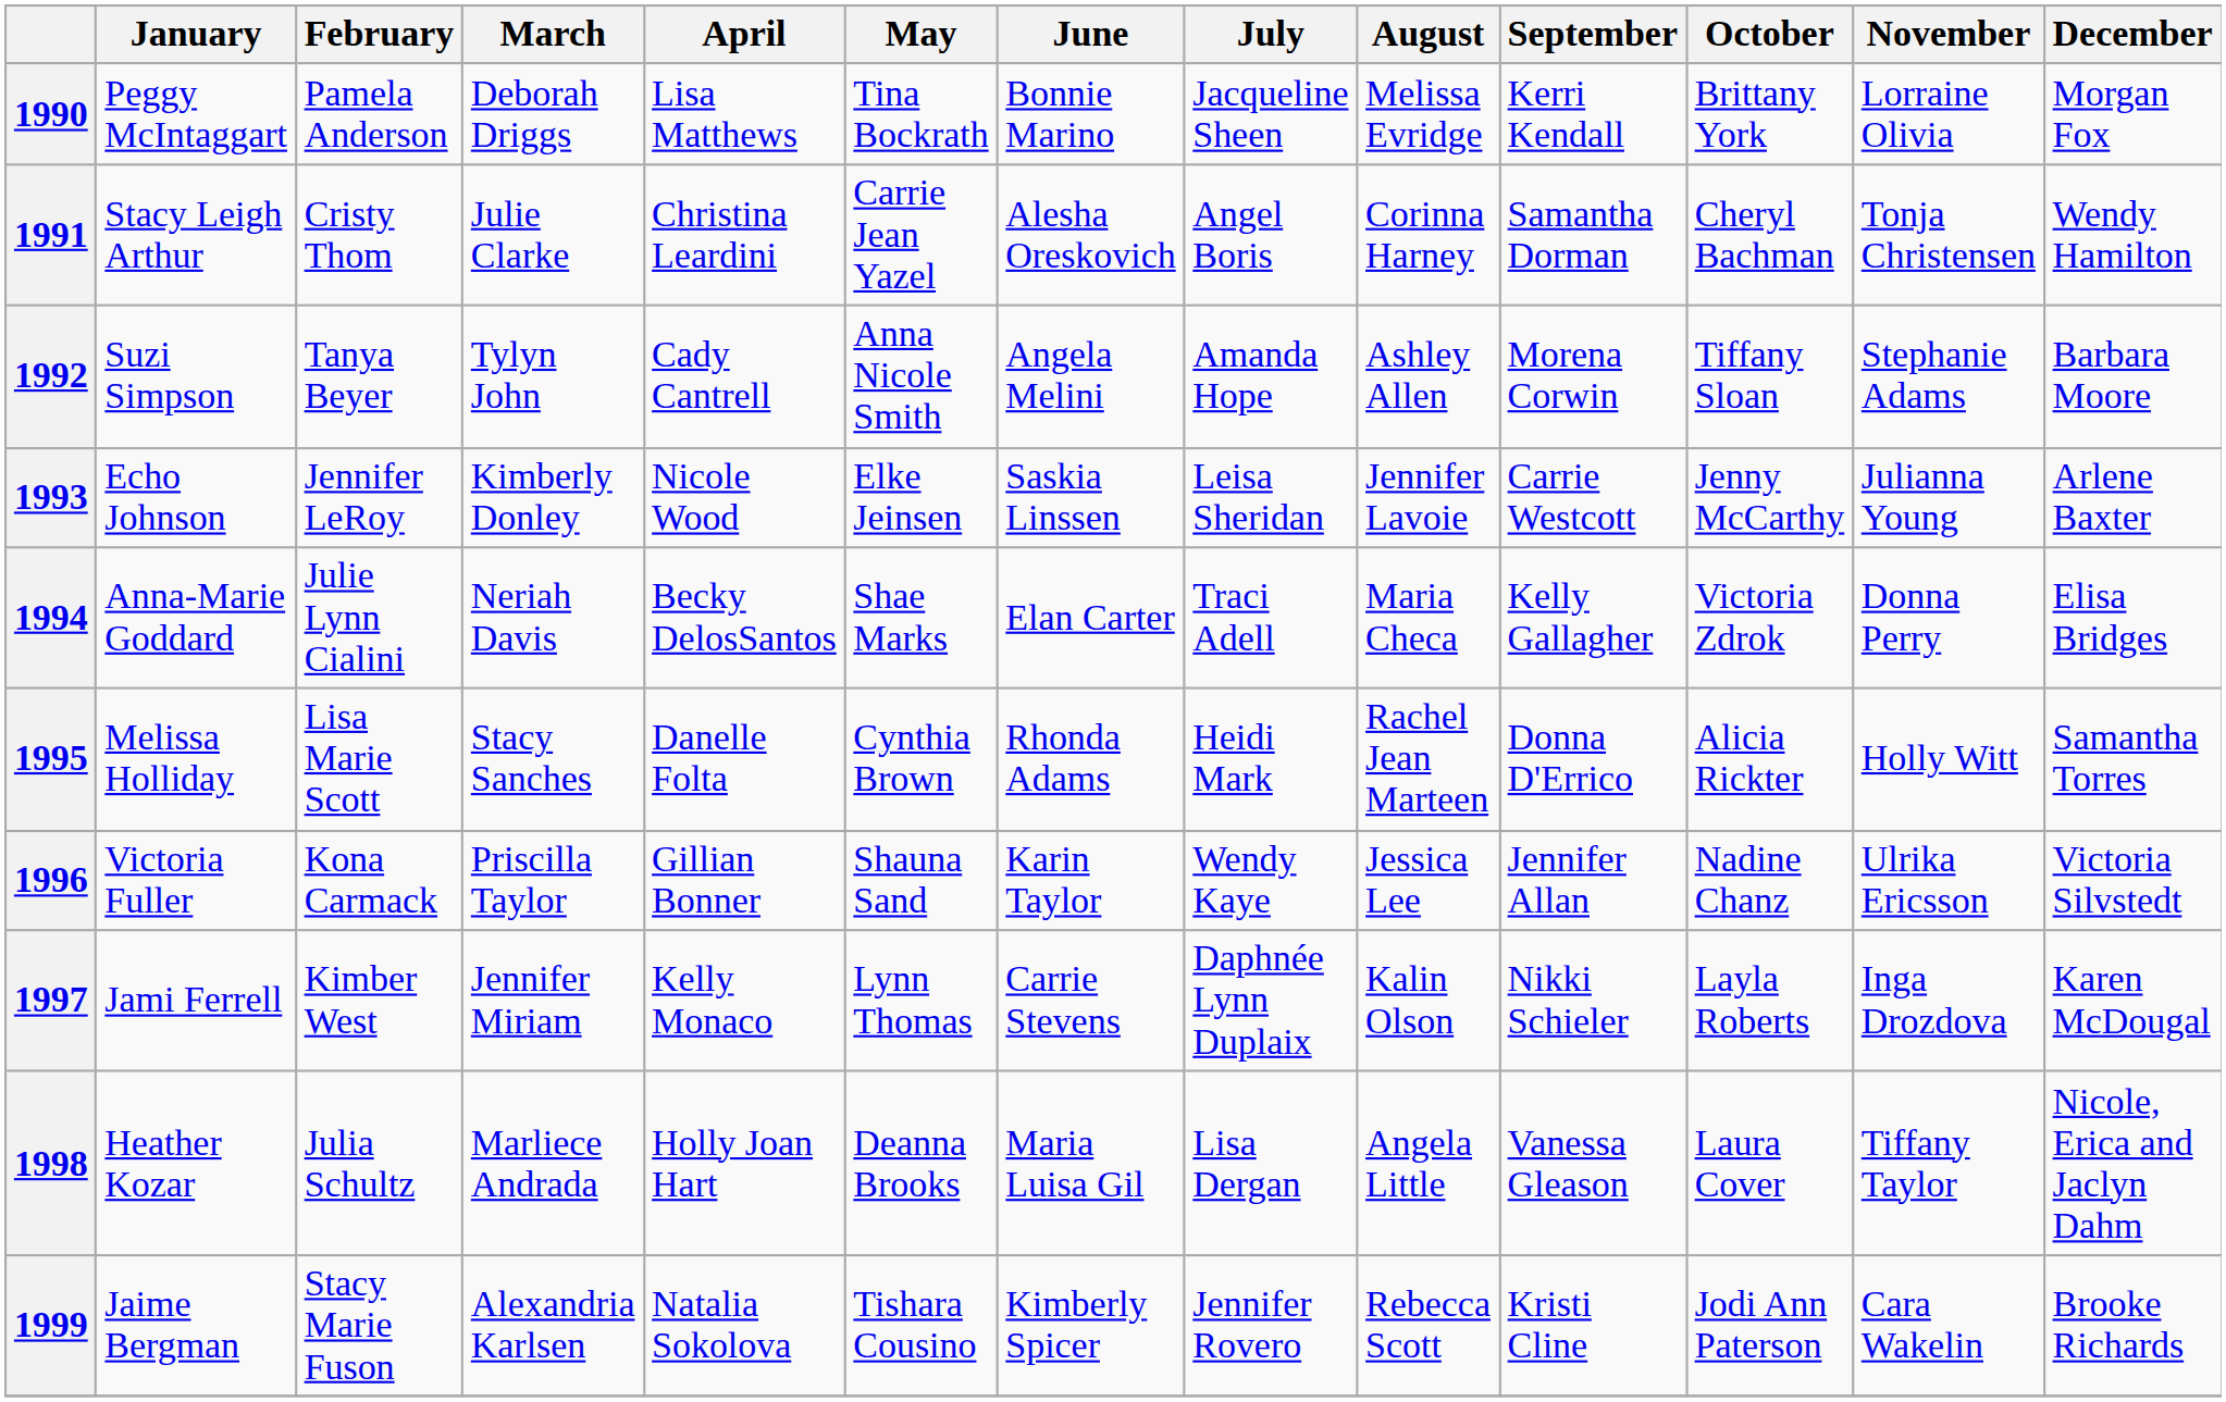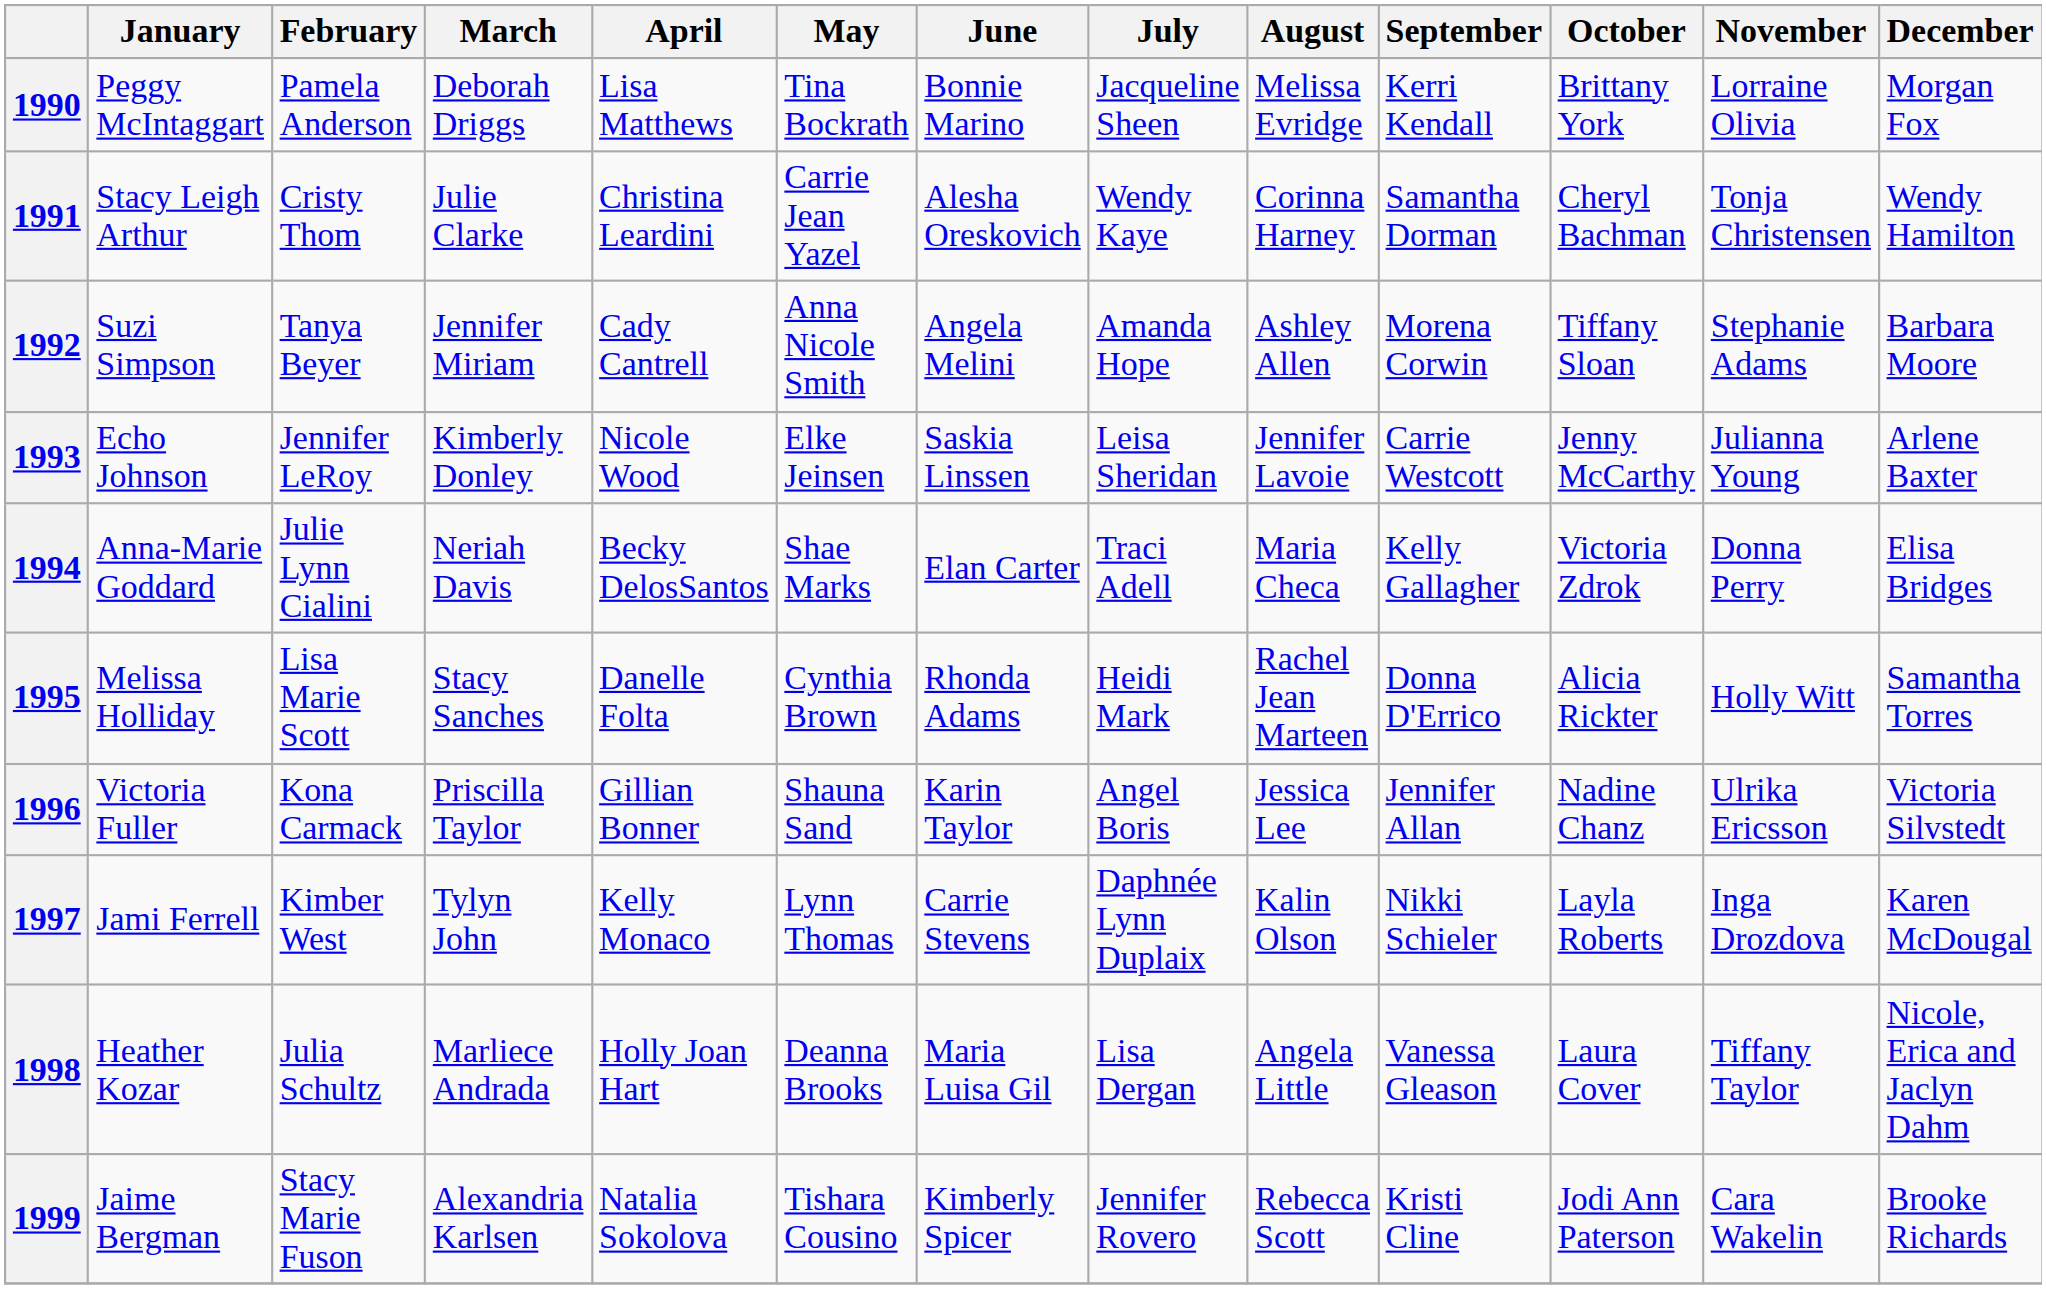1991 | July: Angel Boris -> Wendy Kaye
1992 | March: Tylyn John -> Jennifer Miriam
1996 | July: Wendy Kaye -> Angel Boris
1997 | March: Jennifer Miriam -> Tylyn John
